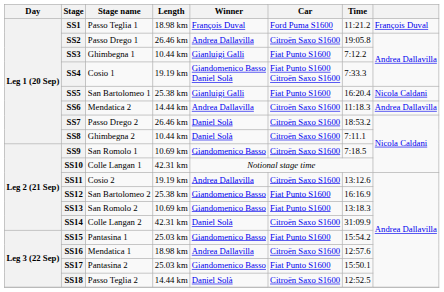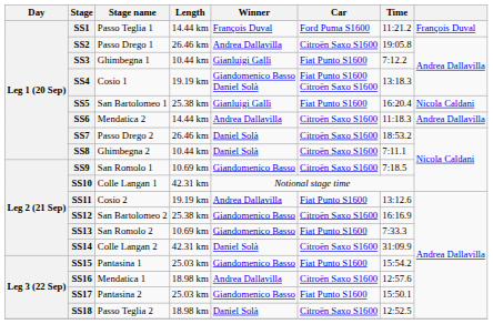SS1 | Length: 18.98 km -> 14.44 km
SS4 | Time: 7:33.3 -> 13:18.3
SS11 | Car: Citroën Saxo S1600 -> Fiat Punto S1600
SS12 | Car: Fiat Punto S1600 -> Citroën Saxo S1600
SS13 | Time: 13:18.3 -> 7:33.3
SS18 | Length: 14.44 km -> 18.98 km
